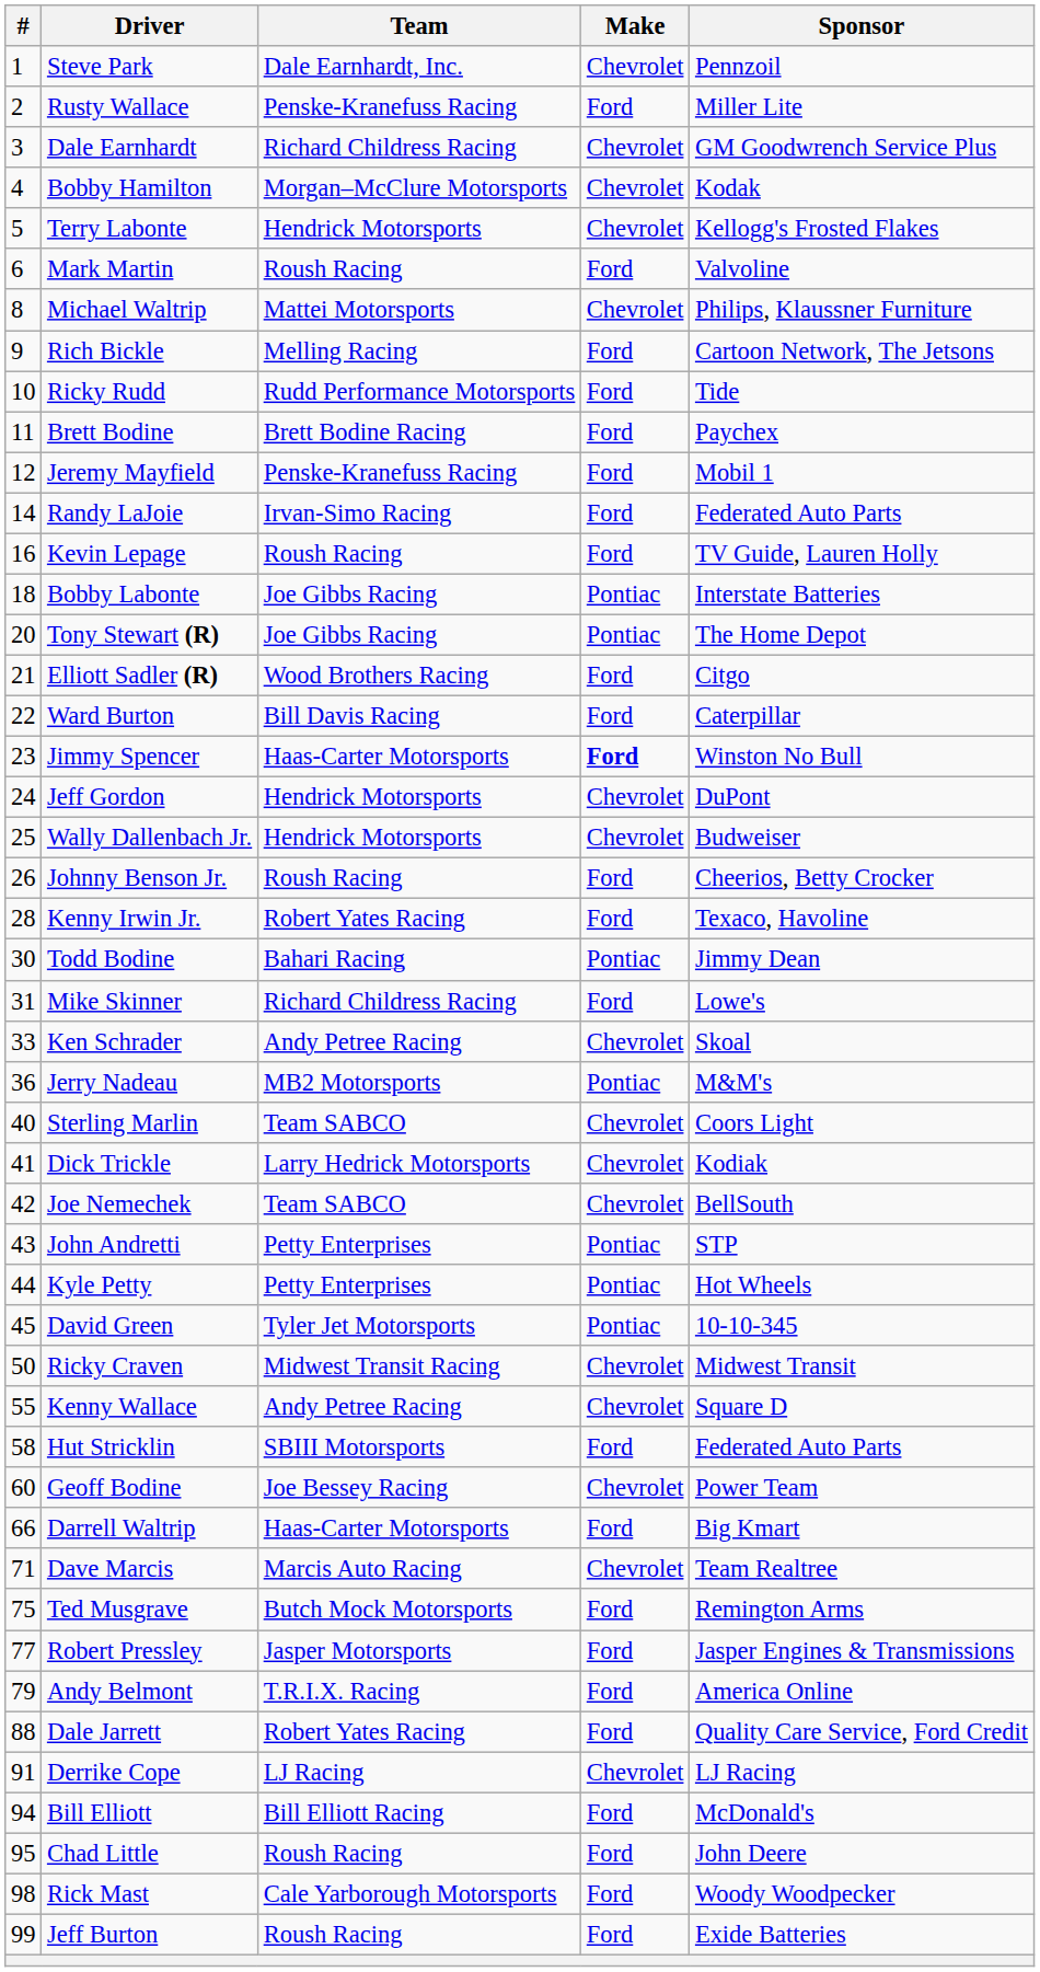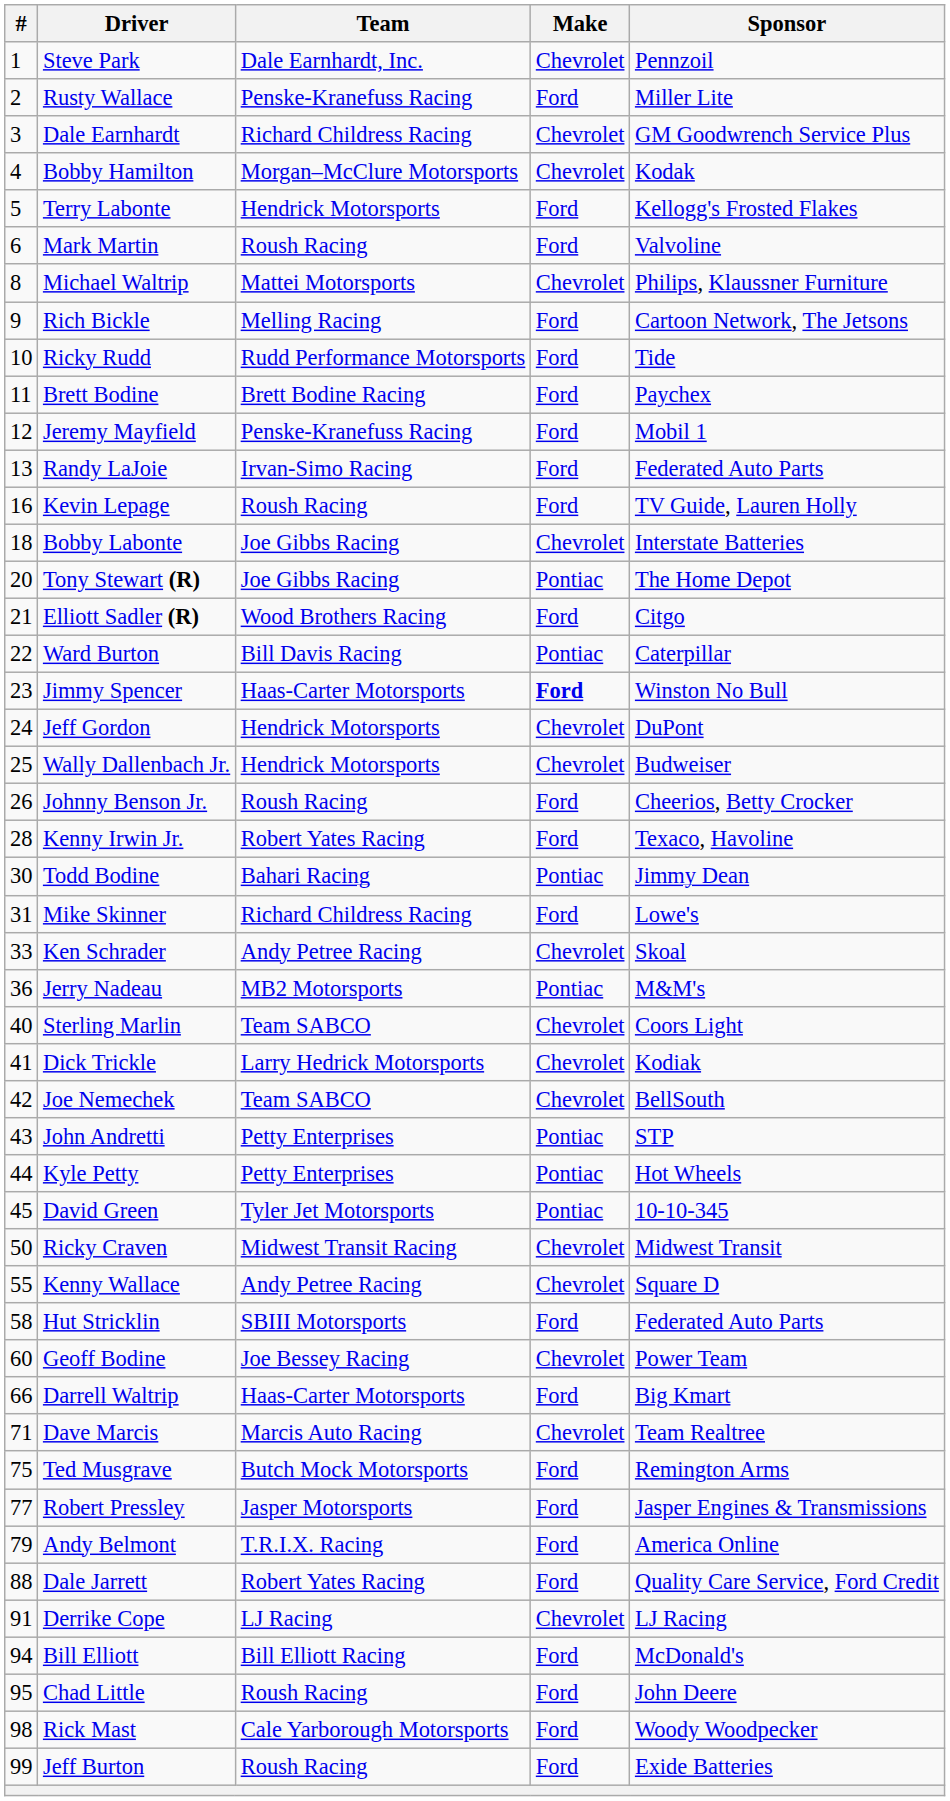Terry Labonte | Make: Chevrolet -> Ford
Randy LaJoie | #: 14 -> 13
Bobby Labonte | Make: Pontiac -> Chevrolet
Ward Burton | Make: Ford -> Pontiac
